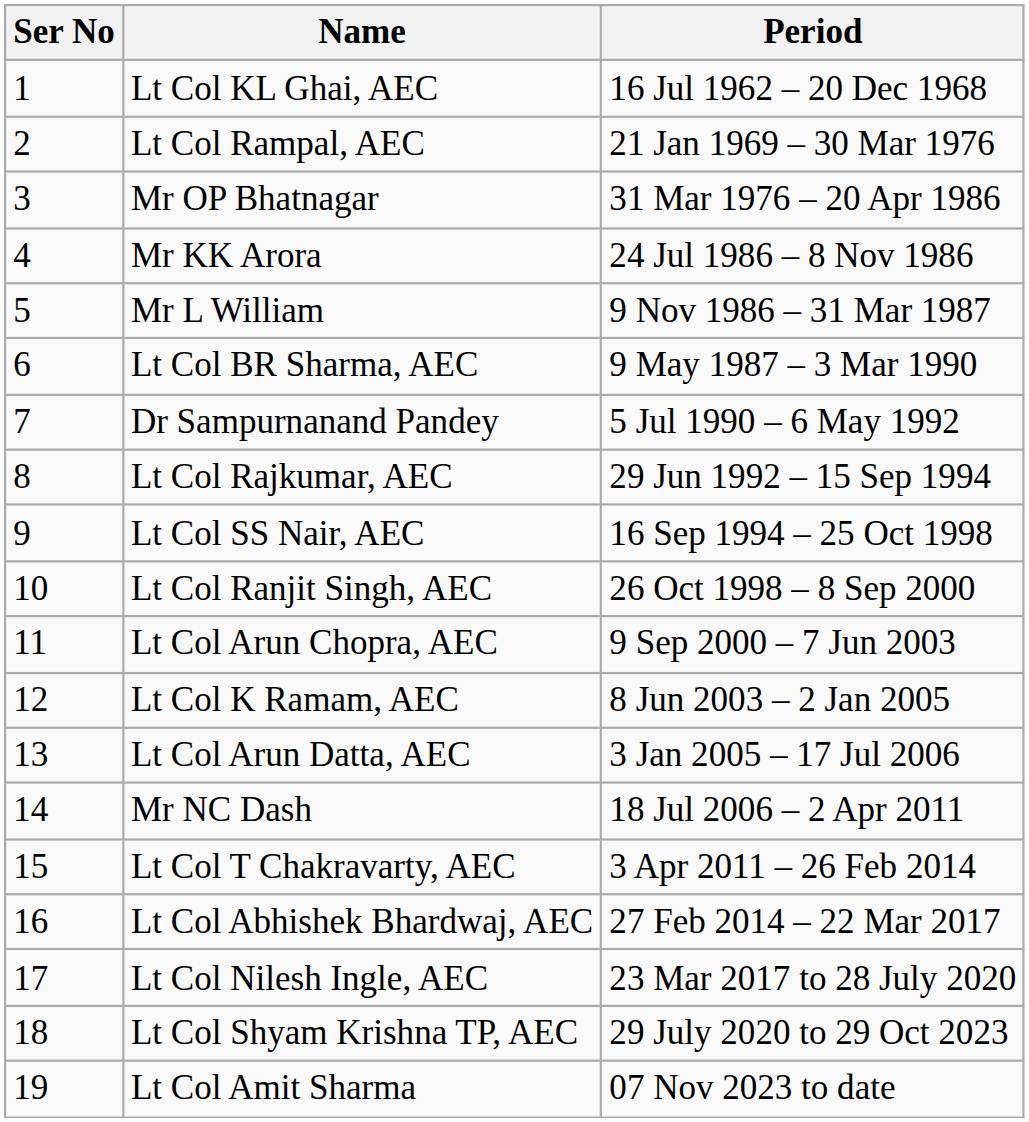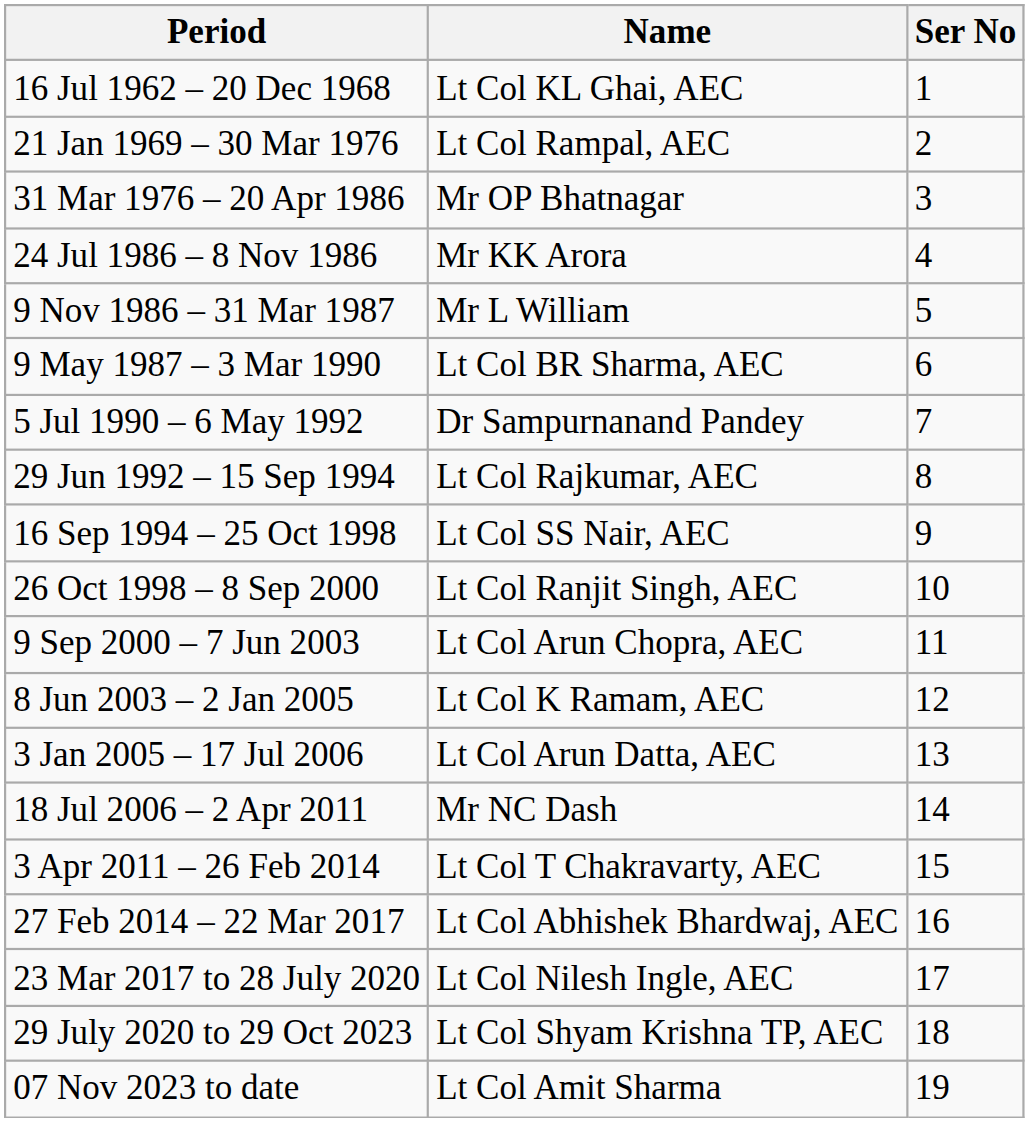columns swapped: Ser No <-> Period
